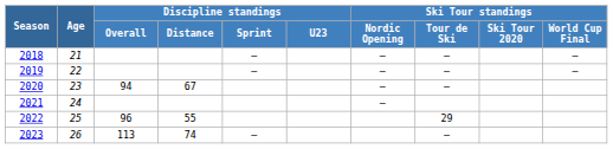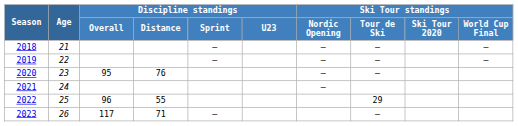2020 | Discipline standings / Overall: 94 -> 95
2020 | Discipline standings / Distance: 67 -> 76
2023 | Discipline standings / Overall: 113 -> 117
2023 | Discipline standings / Distance: 74 -> 71
